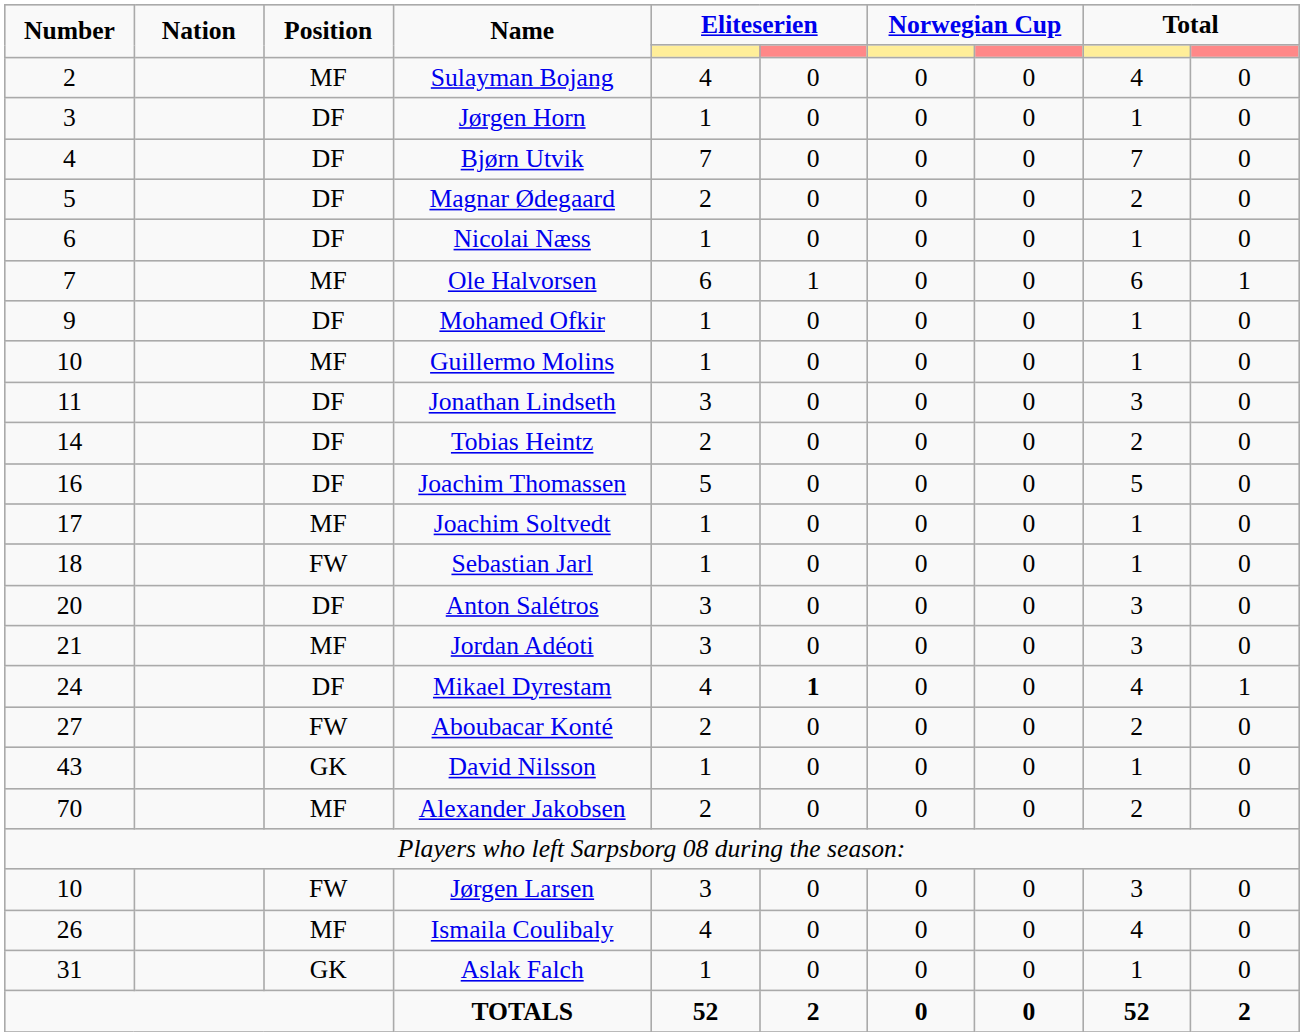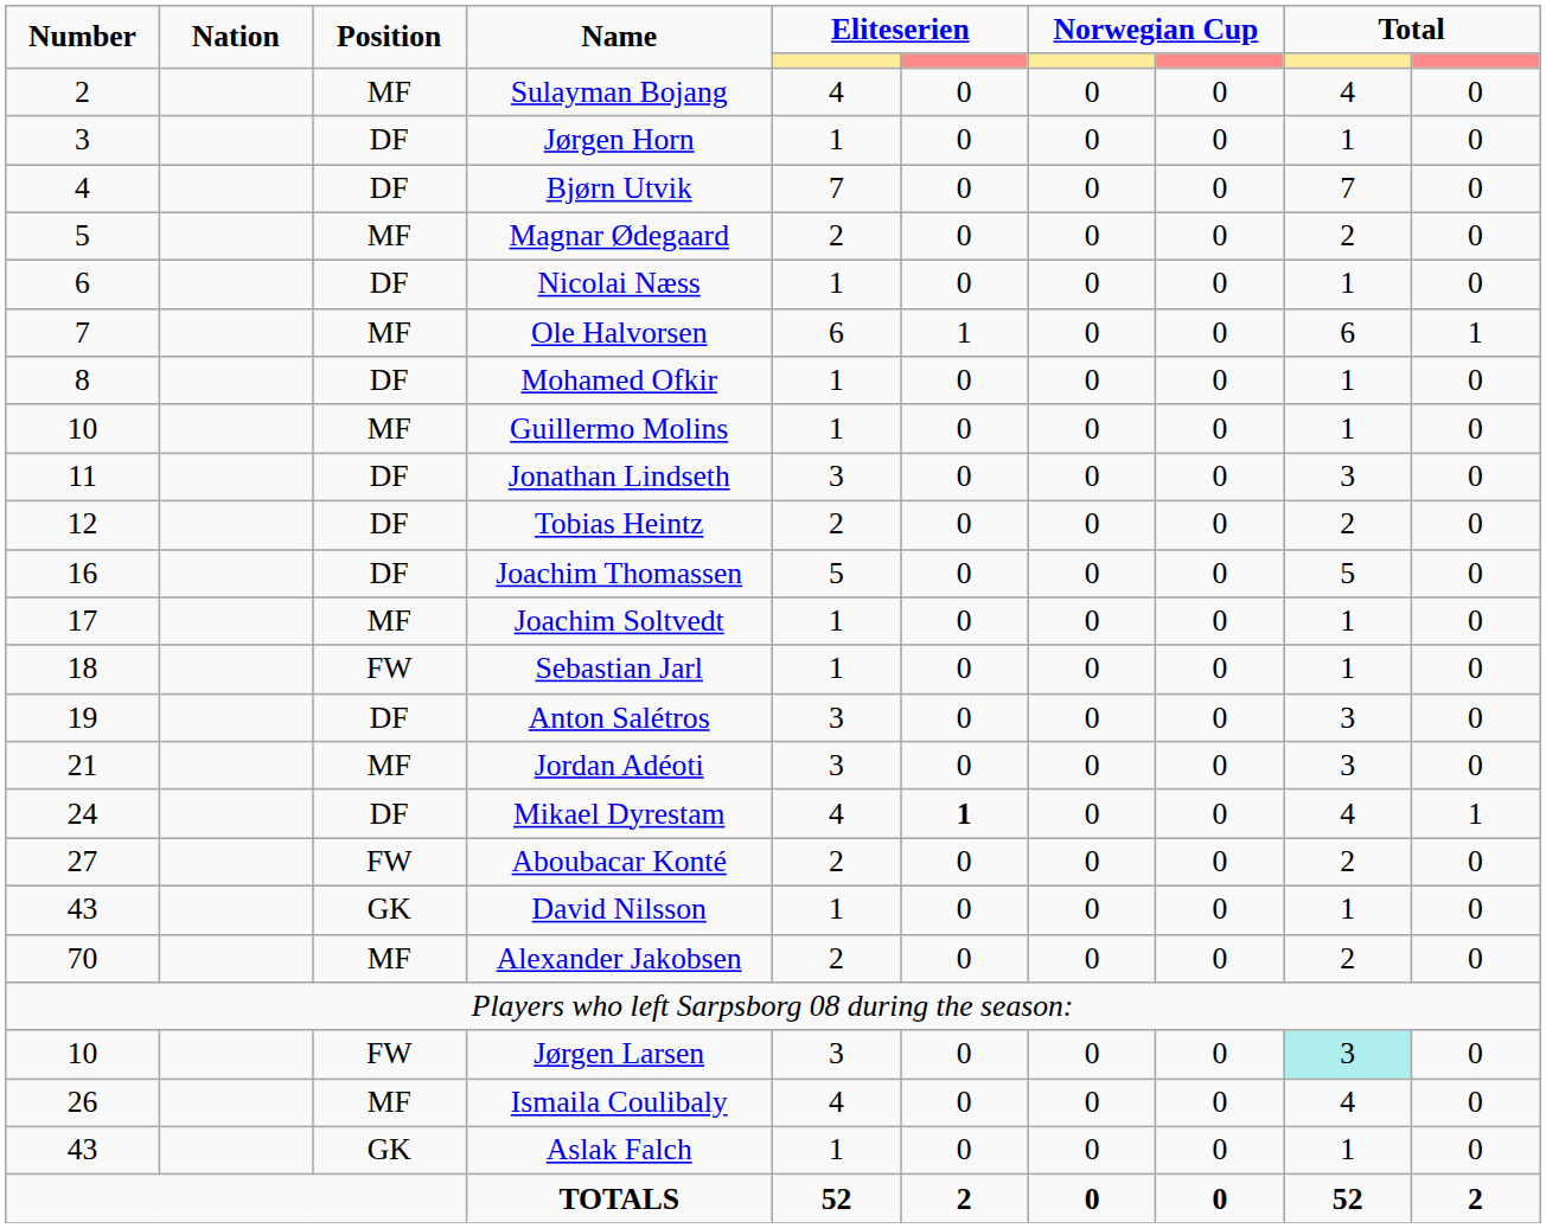Magnar Ødegaard | Position: DF -> MF
Mohamed Ofkir | Number: 9 -> 8
Tobias Heintz | Number: 14 -> 12
Anton Salétros | Number: 20 -> 19
Jørgen Larsen | column 9: no background -> paleturquoise background
Aslak Falch | Number: 31 -> 43
